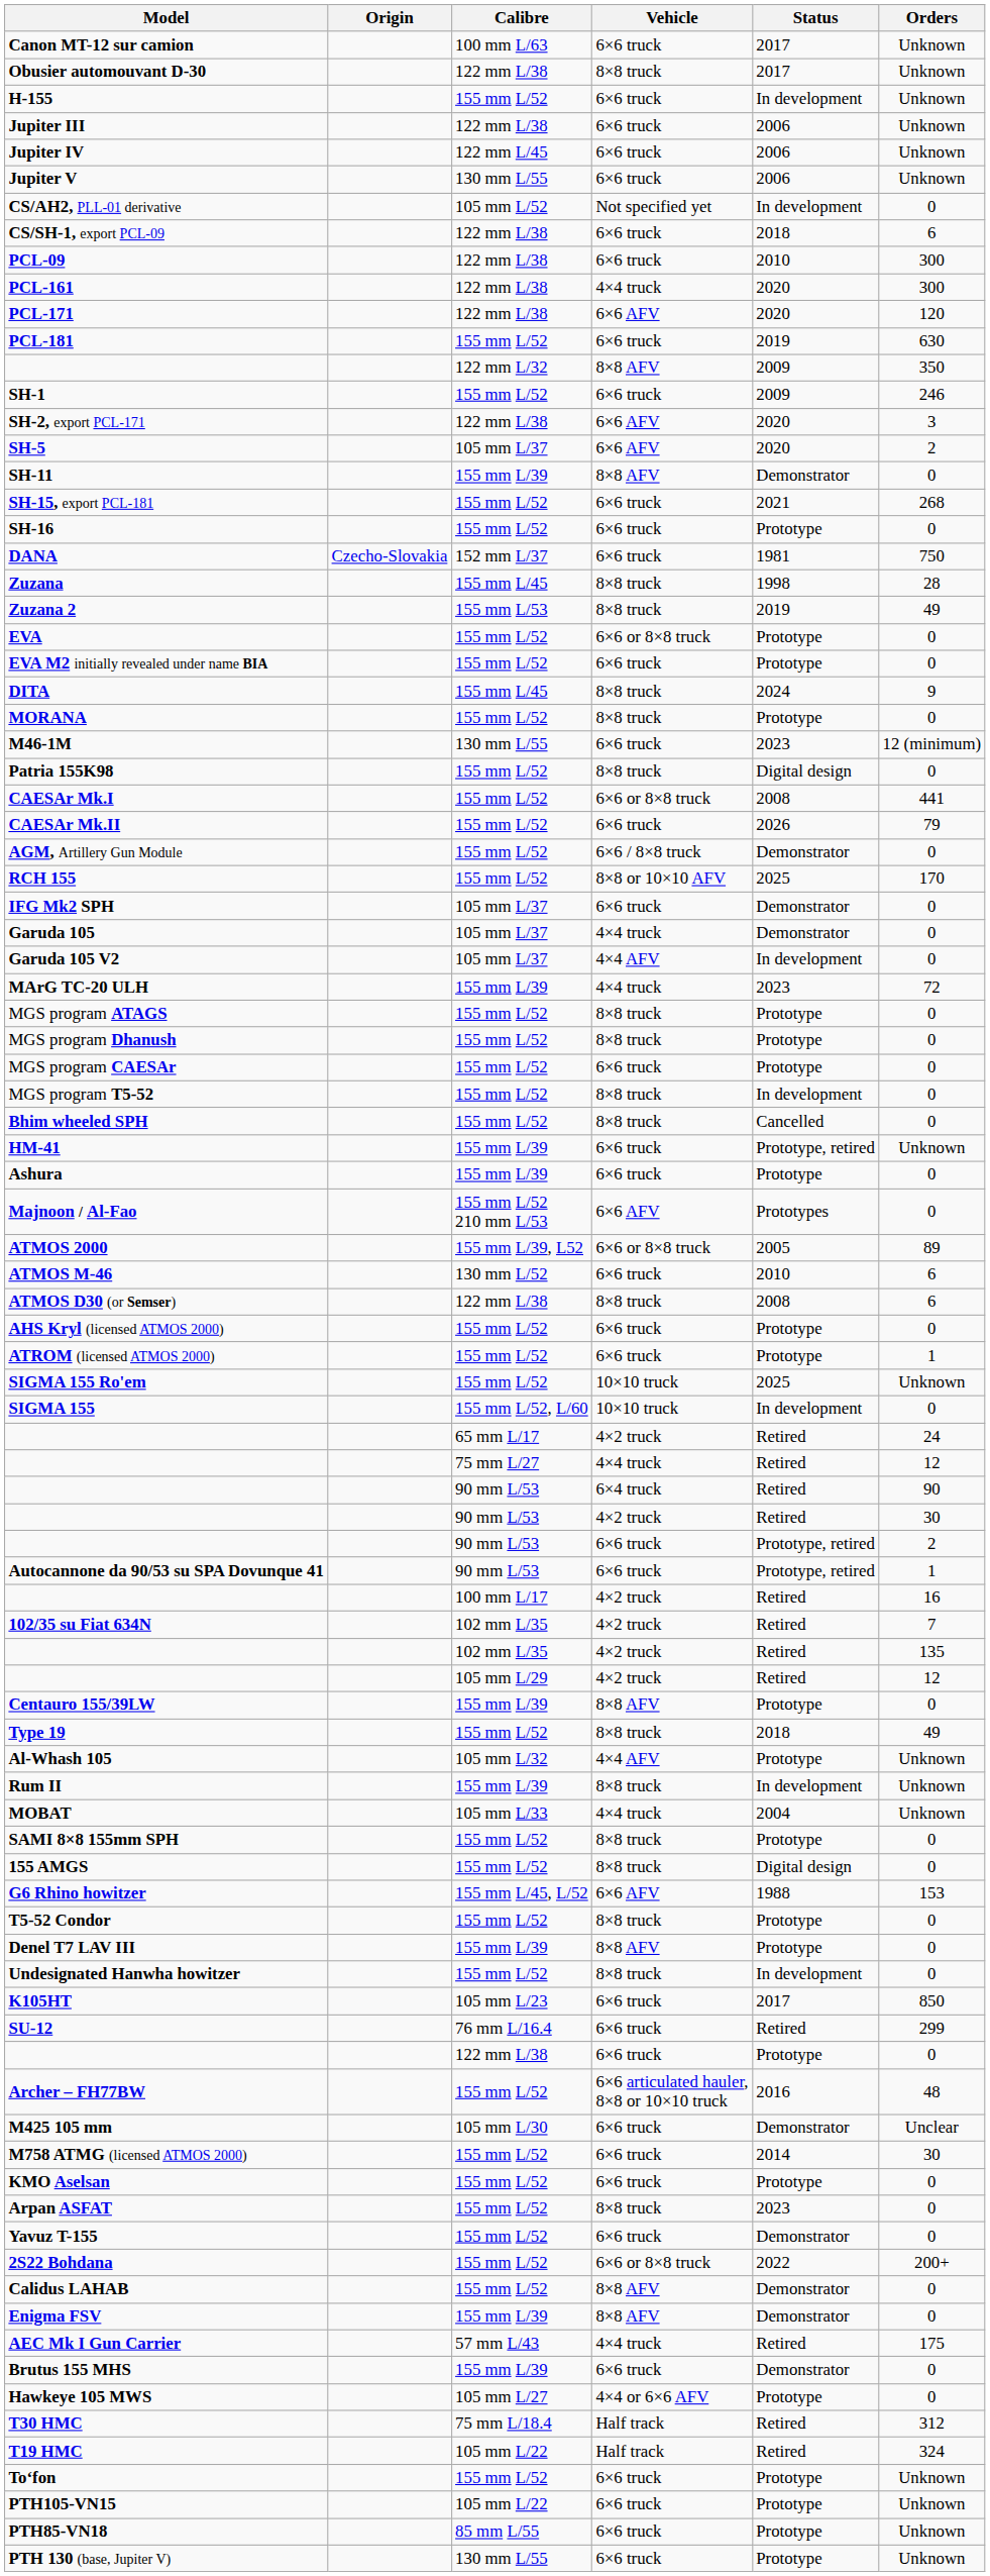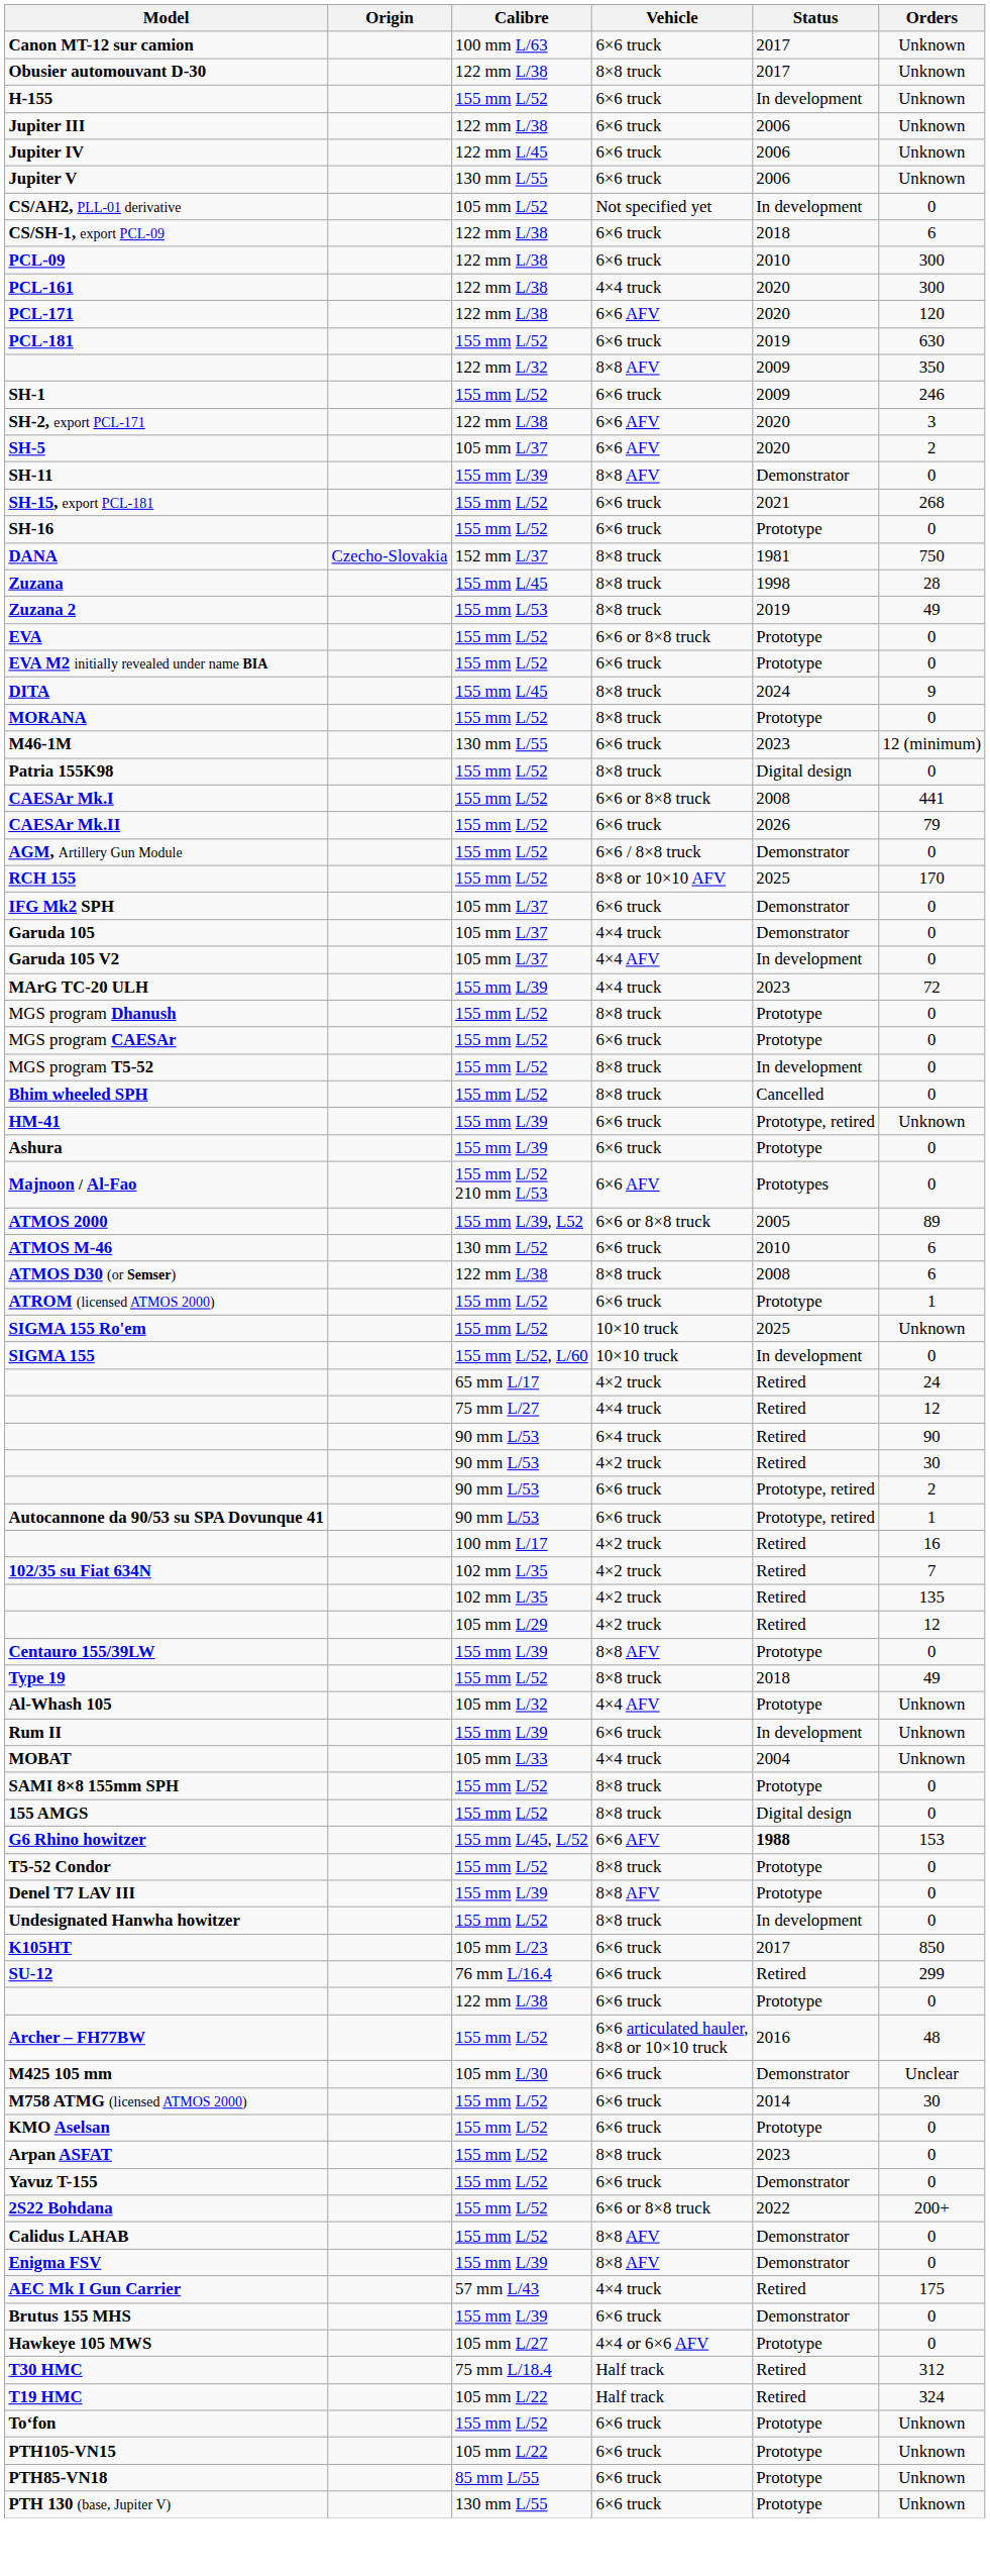DANA | Vehicle: 6×6 truck -> 8×8 truck
- row: MGS program ATAGS | 155 mm L/52 | 8×8 truck | Prototype | 0
- row: AHS Kryl (licensed ATMOS 2000) | 155 mm L/52 | 6×6 truck | Prototype | 0
Rum II | Vehicle: 8×8 truck -> 6×6 truck
G6 Rhino howitzer | Status: normal -> bold
